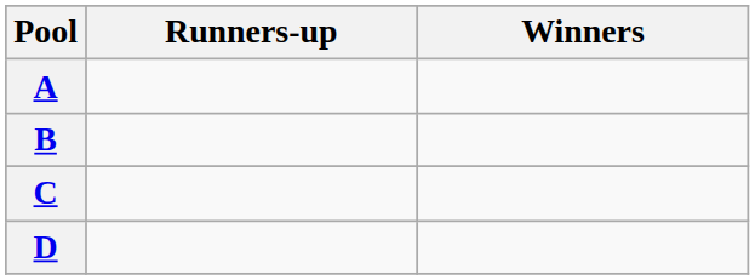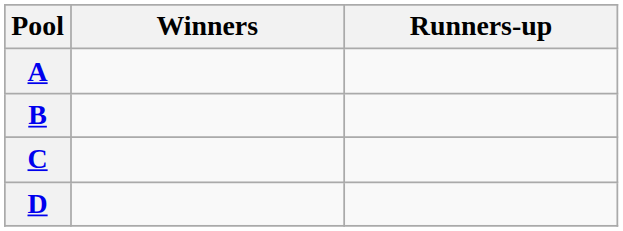columns swapped: Winners <-> Runners-up
